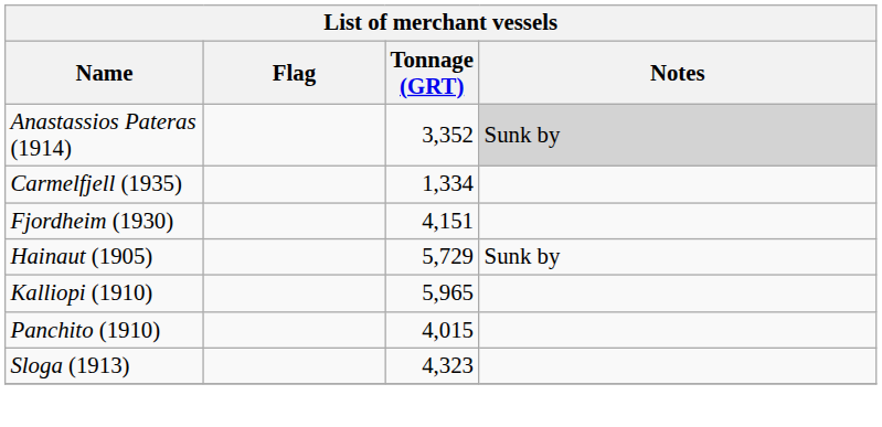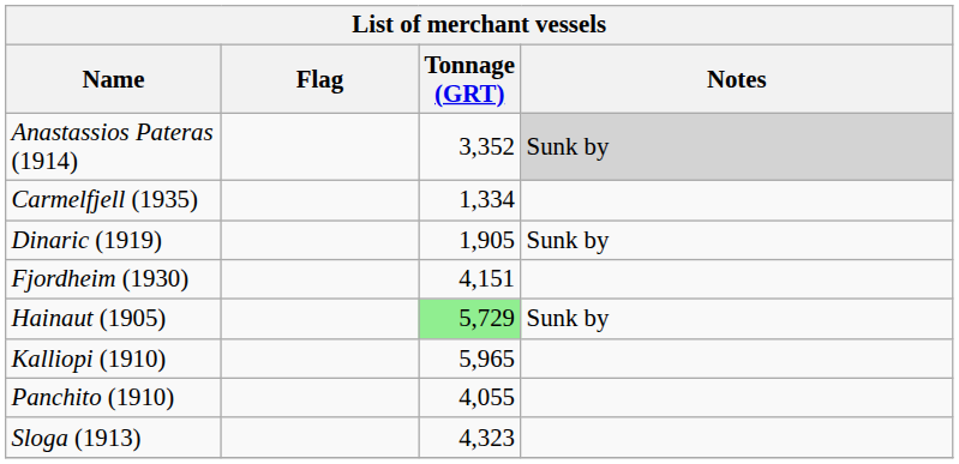+ row: Dinaric (1919) | 1,905 | Sunk by
Hainaut (1905) | Tonnage (GRT): no background -> lightgreen background
Panchito (1910) | Tonnage (GRT): 4,015 -> 4,055
